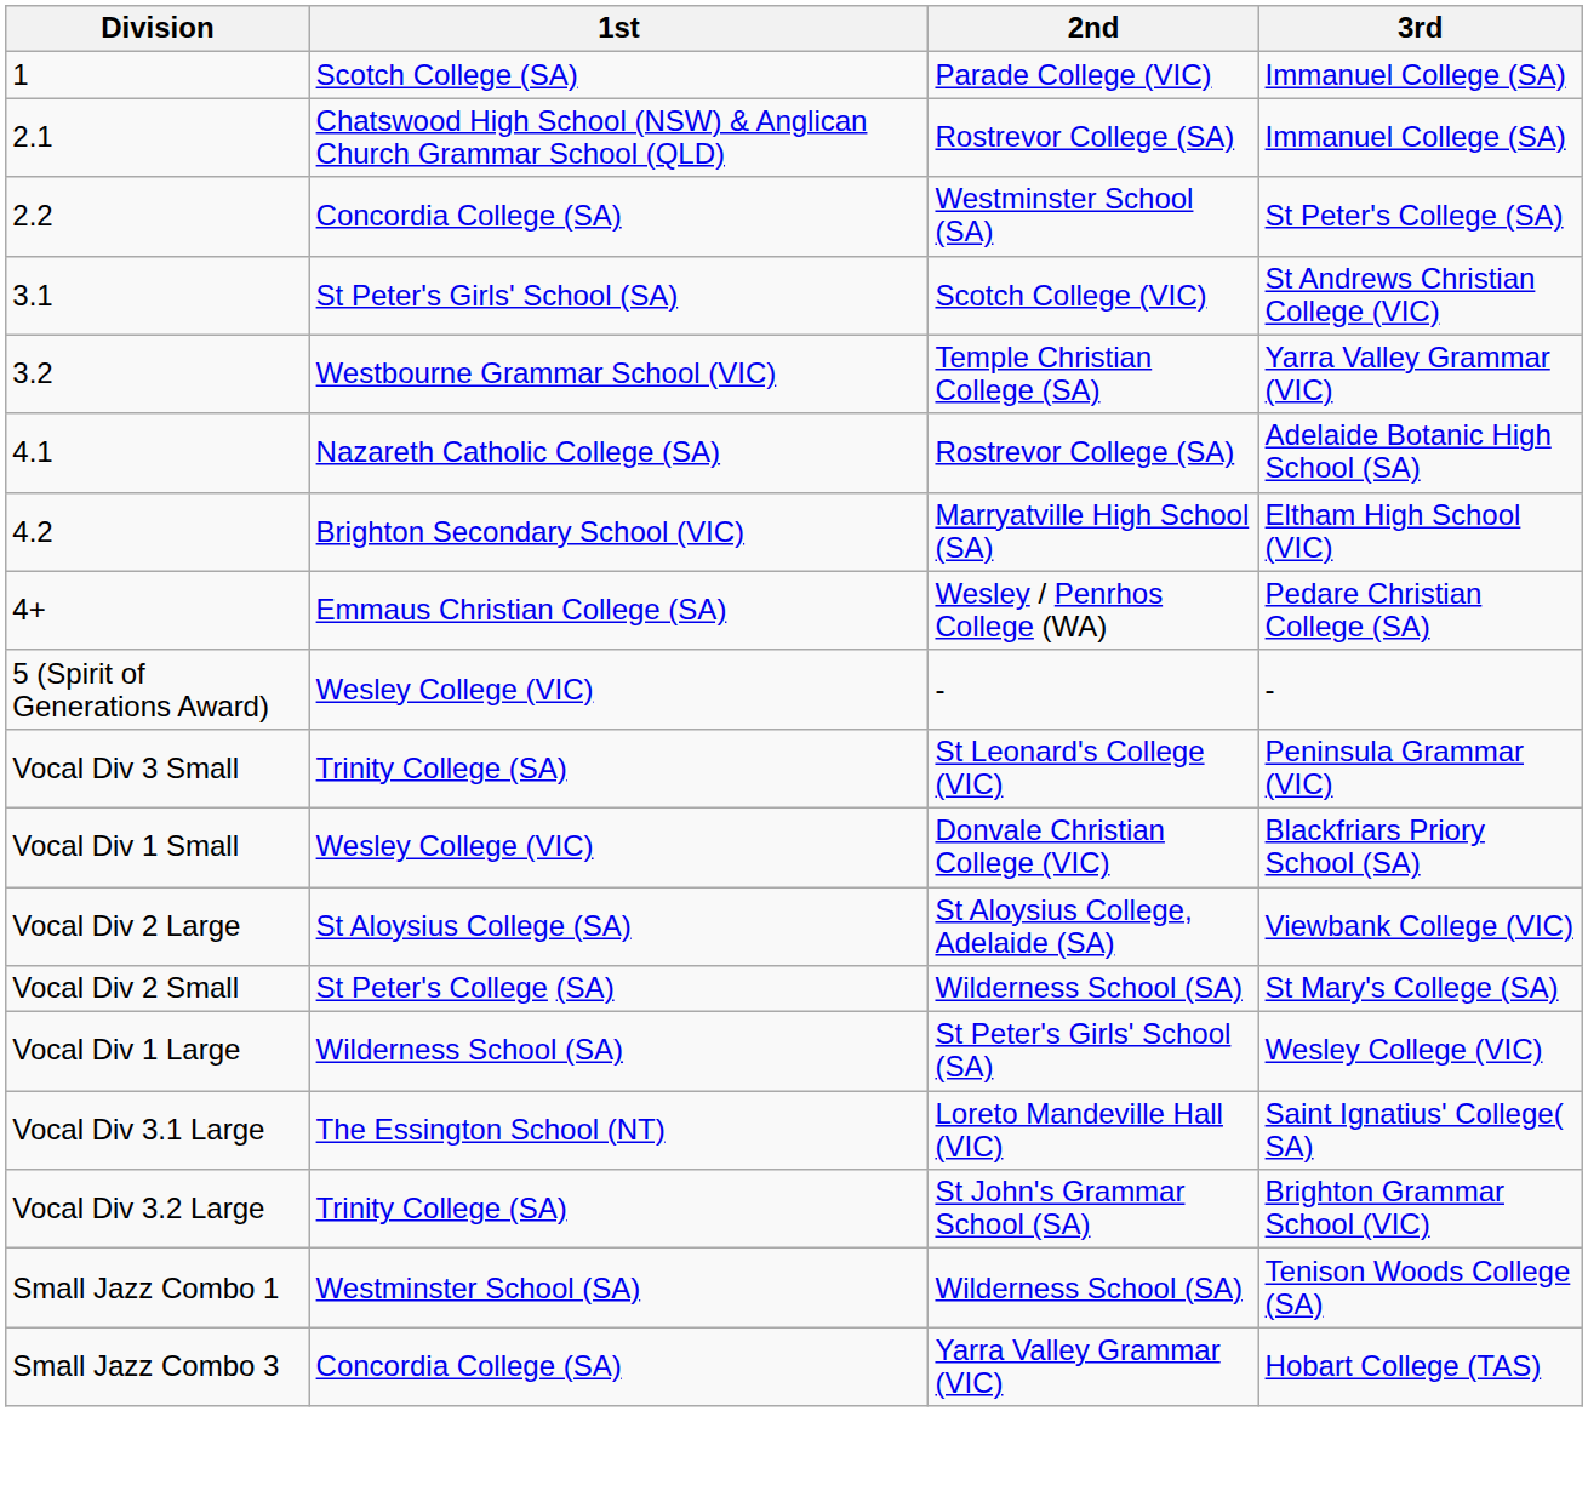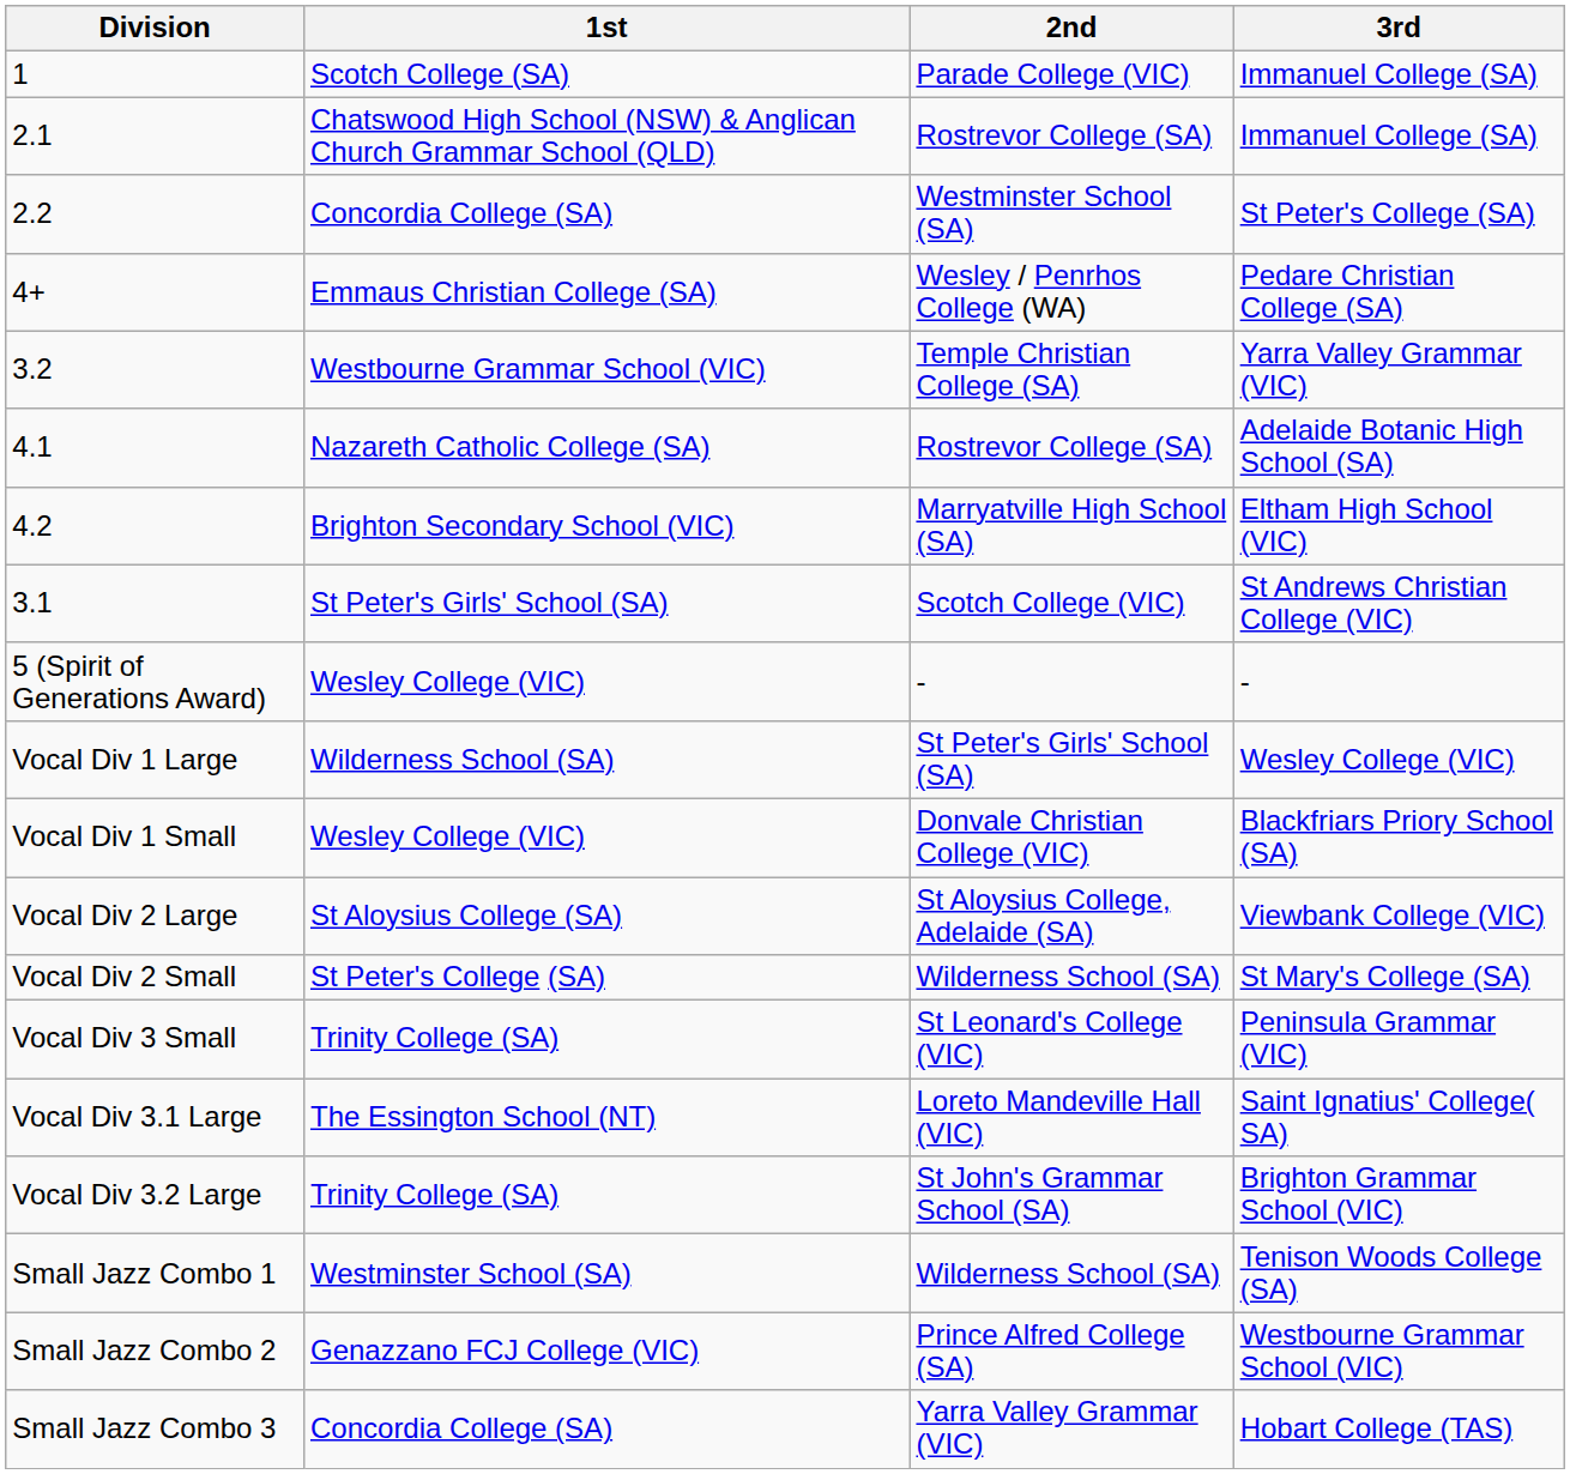rows swapped: 3.1 <-> 4+
rows swapped: Vocal Div 1 Large <-> Vocal Div 3 Small
+ row: Small Jazz Combo 2 | Genazzano FCJ College (VIC) | Prince Alfred College (SA) | Westbourne Grammar School (VIC)
